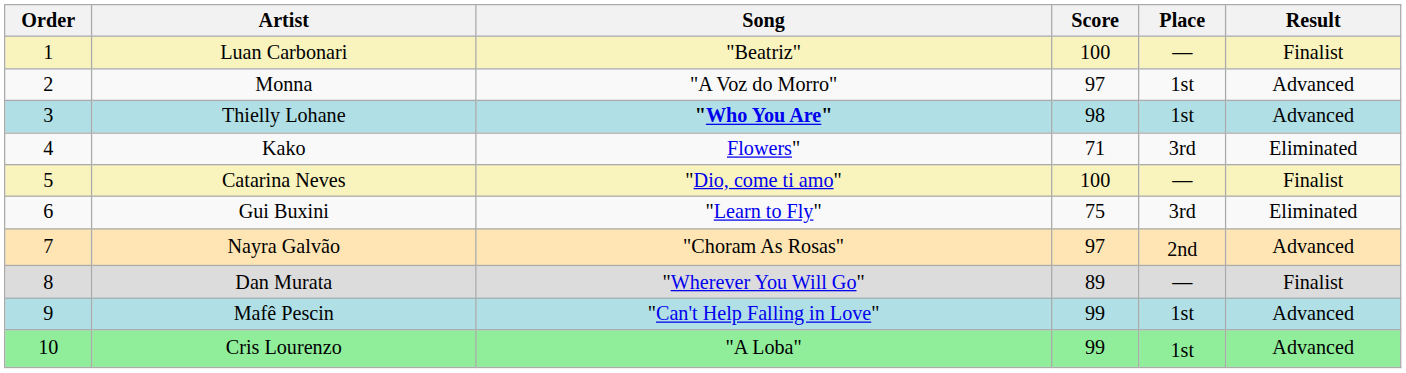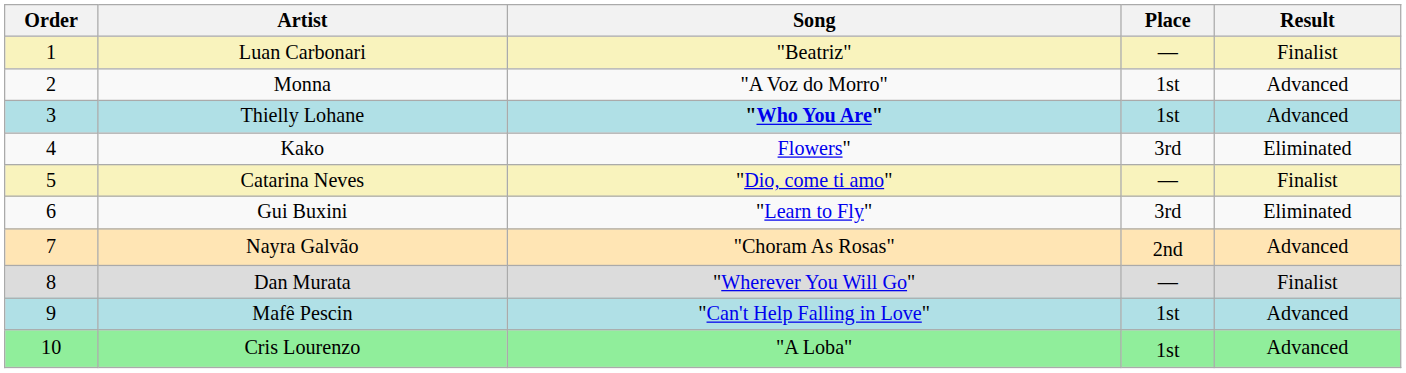- column: Score | 100 | 97 | 98 | 71 | 100 | 75 | 97 | 89 | 99 | 99
